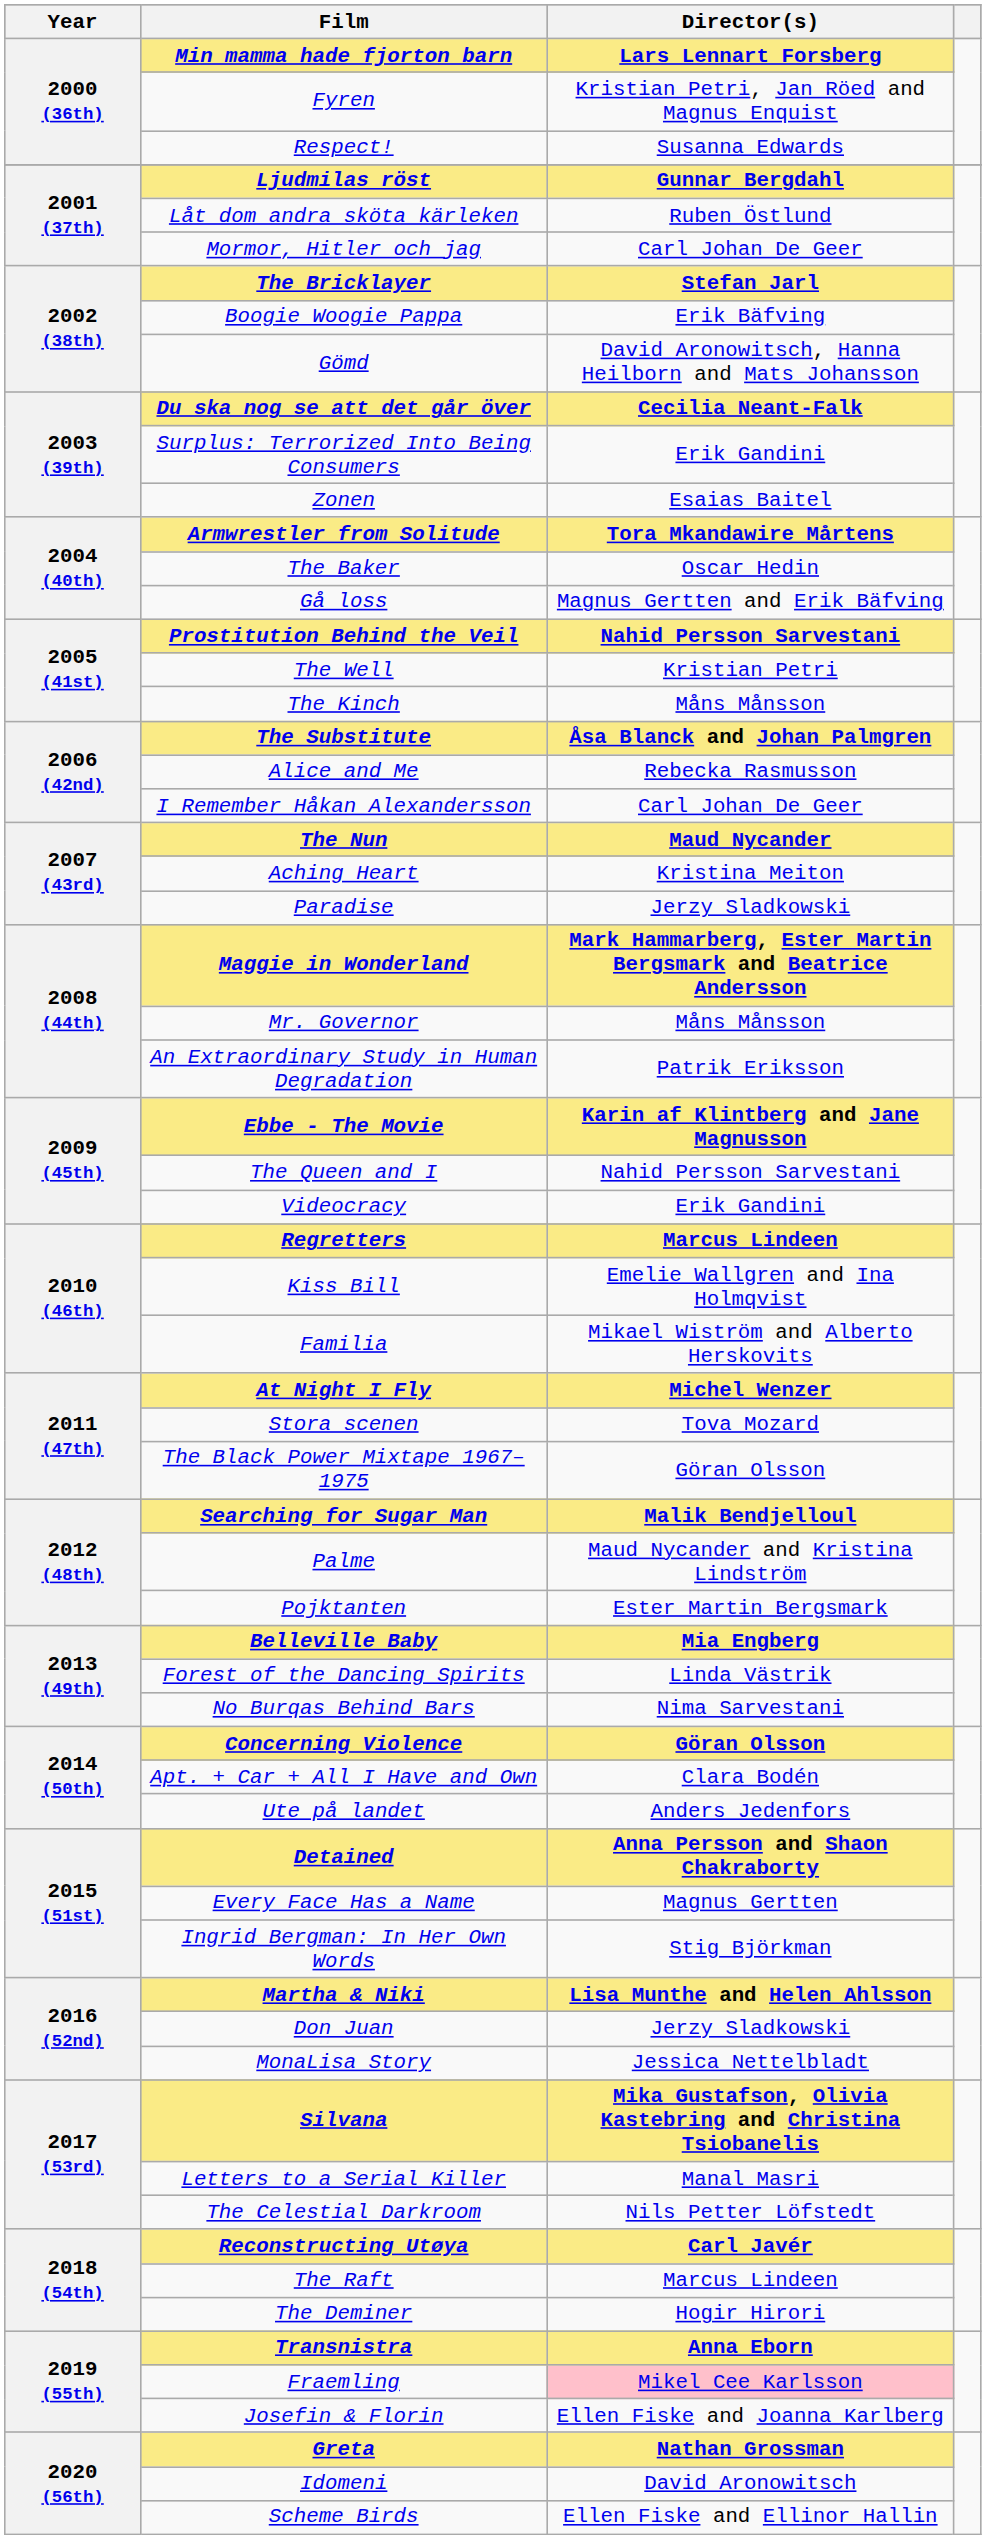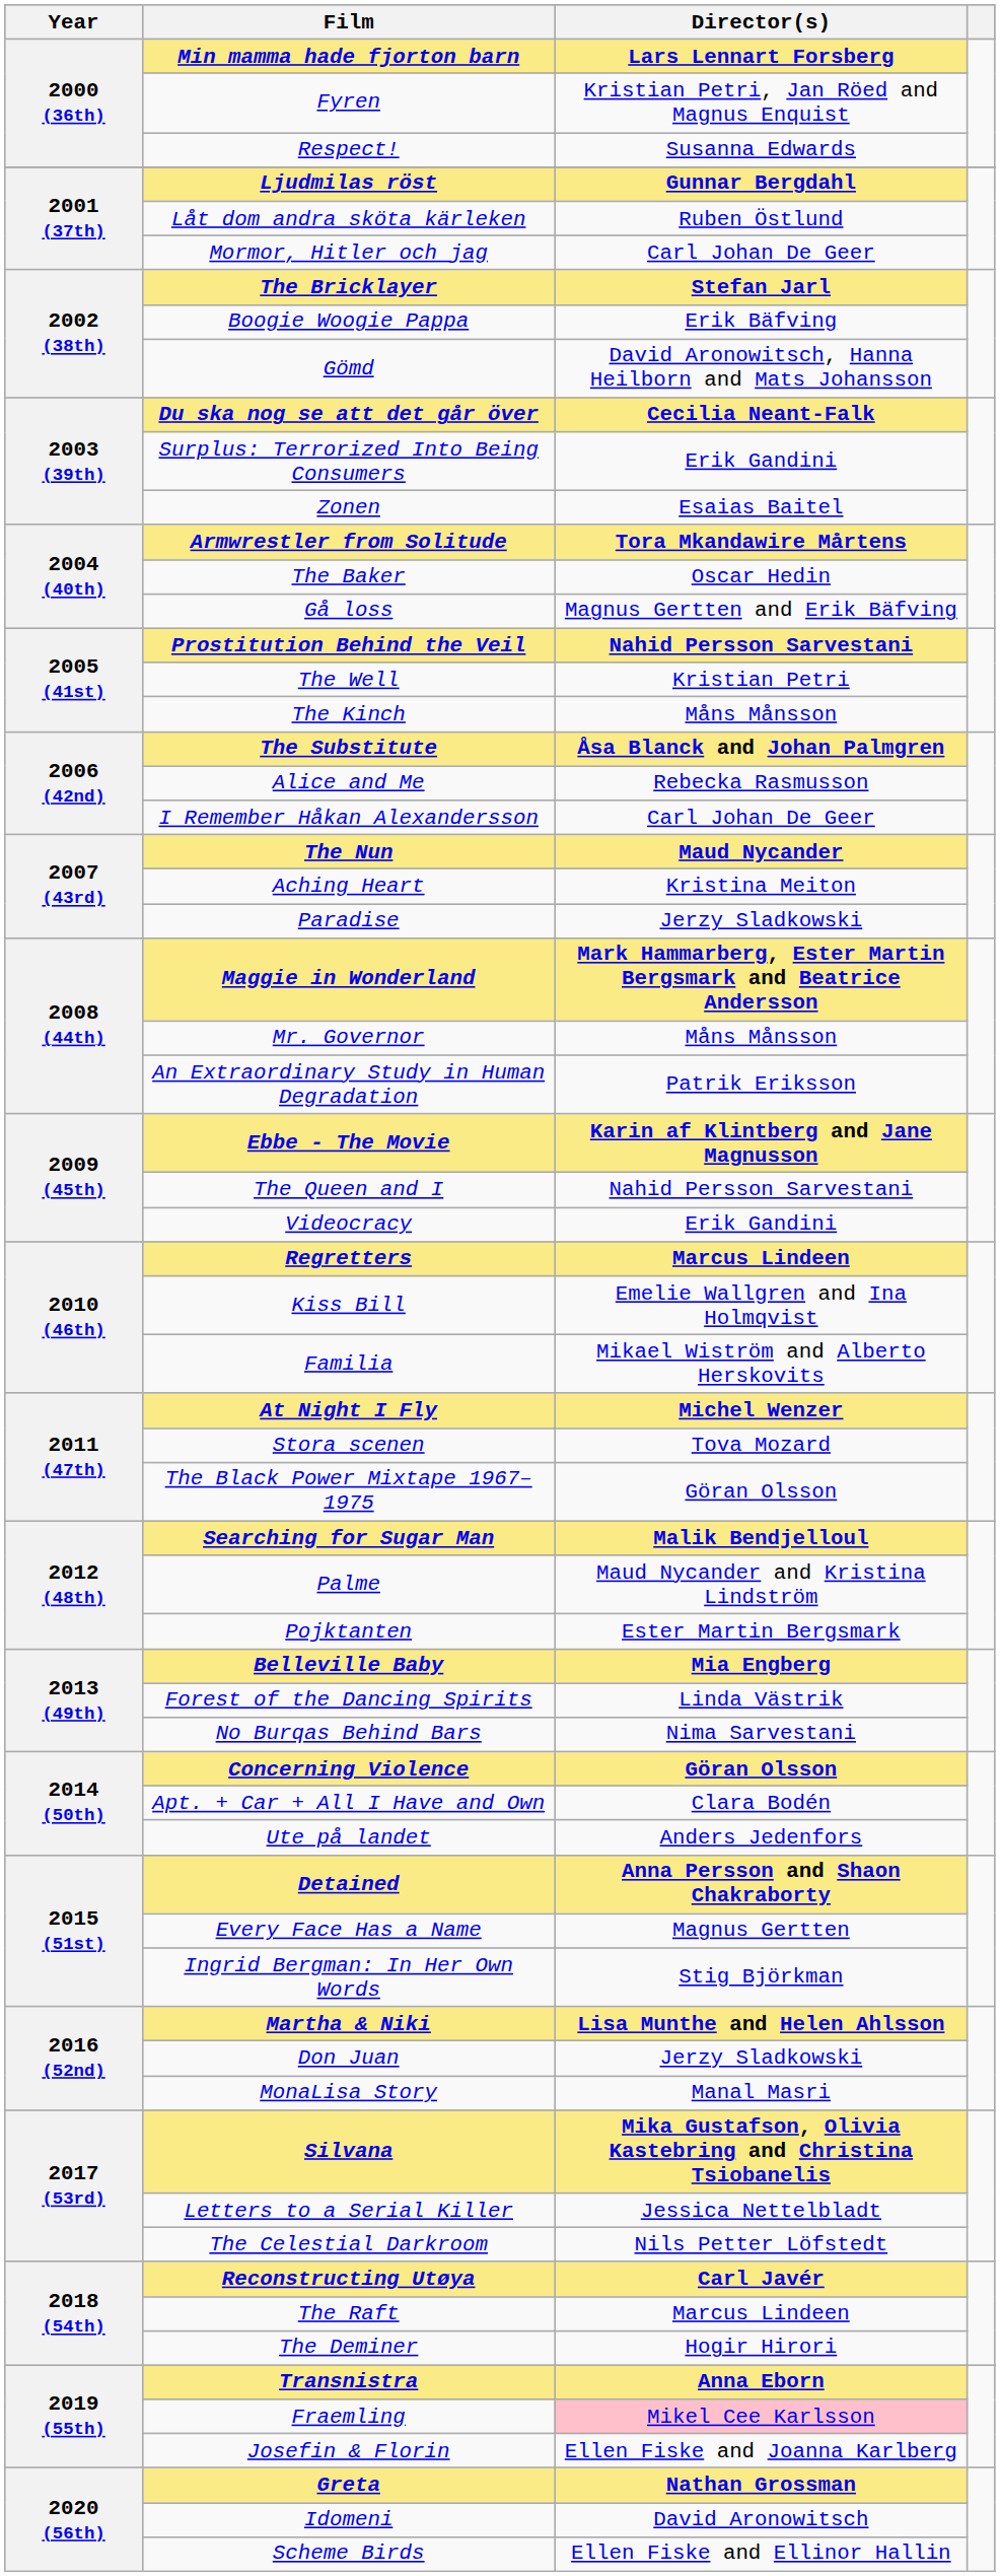MonaLisa Story | Director(s): Jessica Nettelbladt -> Manal Masri
Letters to a Serial Killer | Director(s): Manal Masri -> Jessica Nettelbladt
